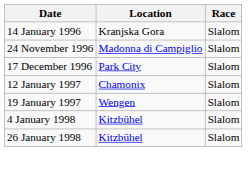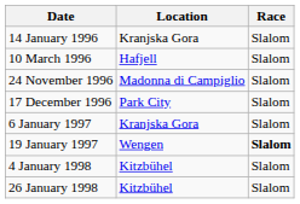+ row: 10 March 1996 | Hafjell | Slalom
+ row: 6 January 1997 | Kranjska Gora | Slalom
- row: 12 January 1997 | Chamonix | Slalom
19 January 1997 | Race: normal -> bold
